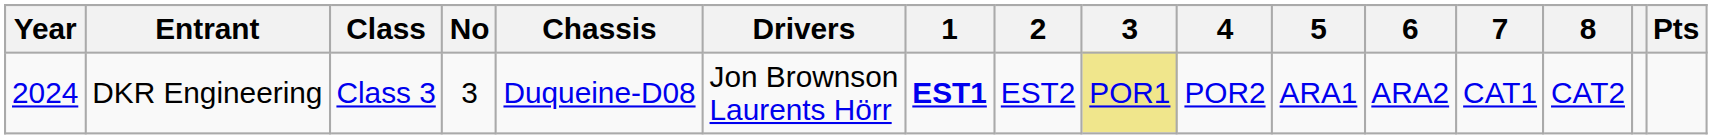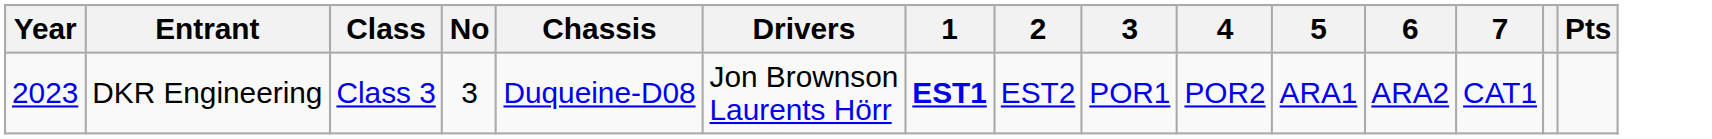- column: 8 | CAT2
DKR Engineering | Year: 2024 -> 2023
DKR Engineering | 3: khaki background -> no background
